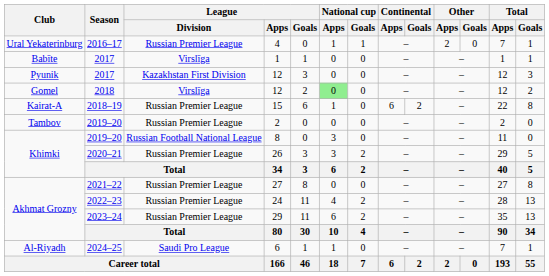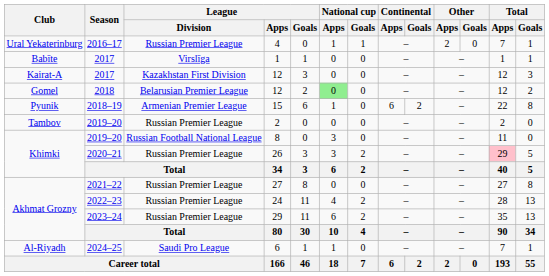2017 / 12 | Club: Pyunik -> Kairat-A
2018 / 12 | League / Division: Virslīga -> Belarusian Premier League
15 | Club: Kairat-A -> Pyunik
15 | League / Division: Russian Premier League -> Armenian Premier League
26 | Total / Apps: no background -> pink background
